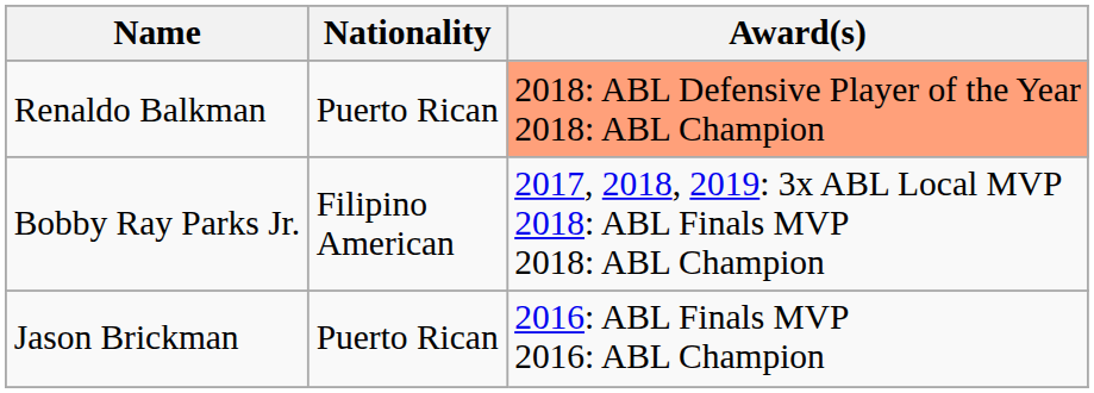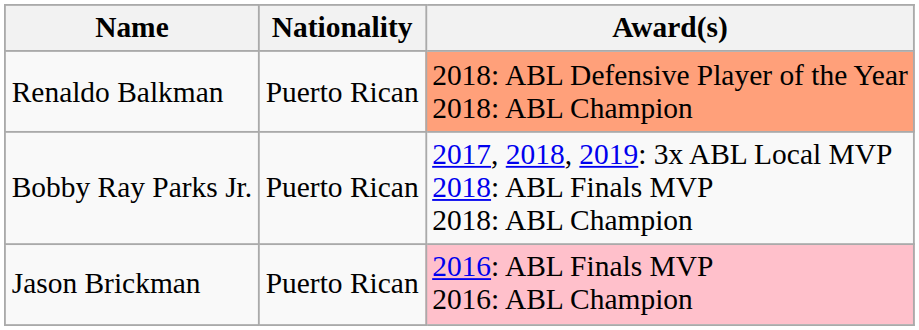Bobby Ray Parks Jr. | Nationality: Filipino American -> Puerto Rican
Jason Brickman | Award(s): no background -> pink background
